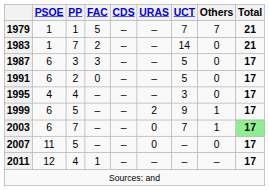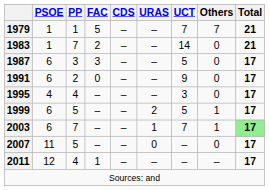1991 | UCT: 5 -> 9
1999 | UCT: 9 -> 5
2003 | URAS: 0 -> 1
